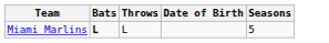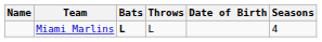+ column: Name
Miami Marlins | Seasons: 5 -> 4
